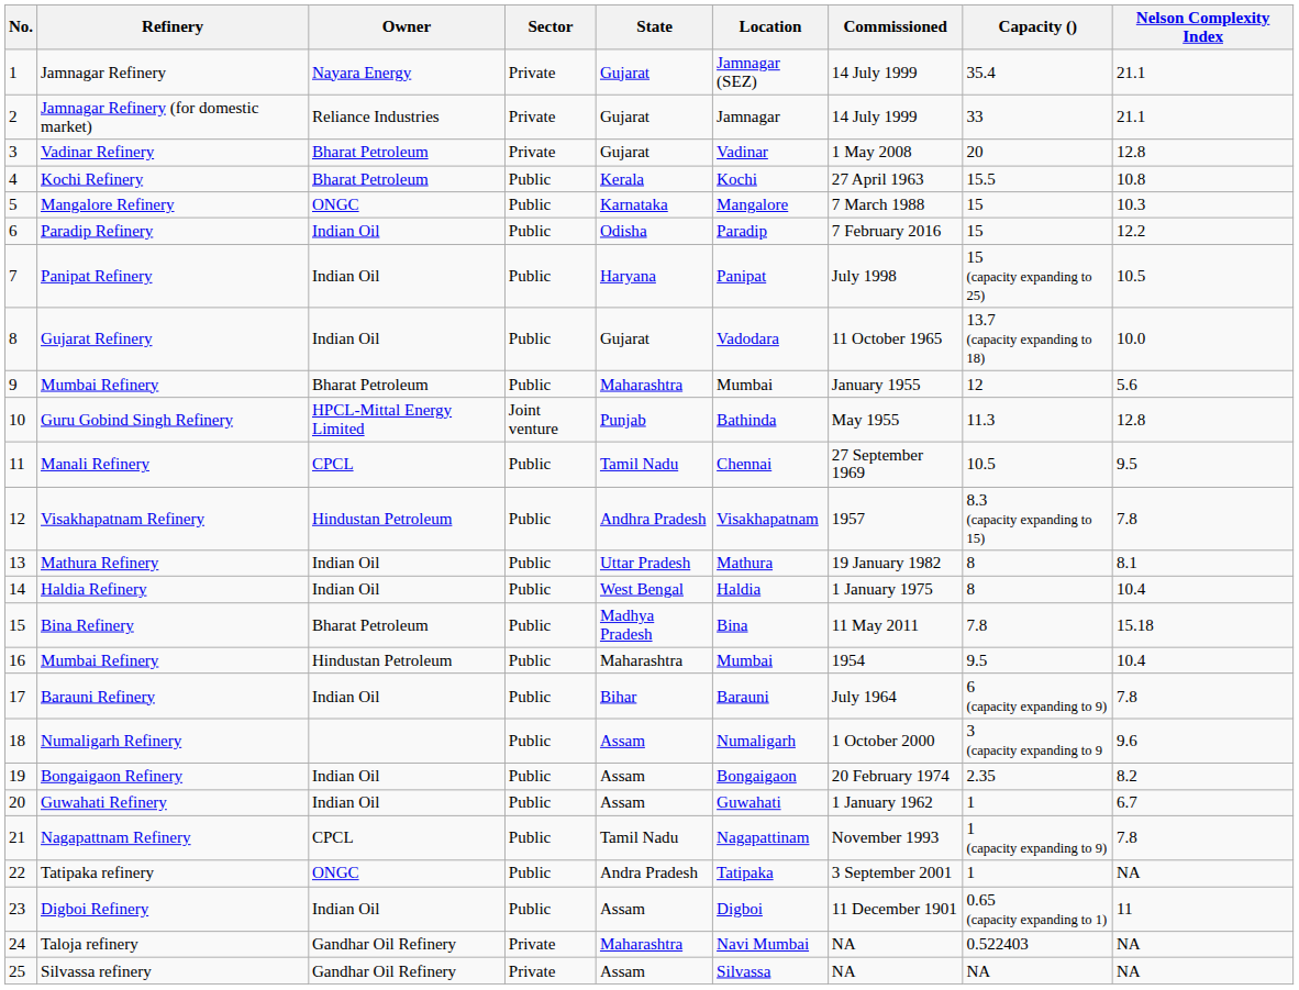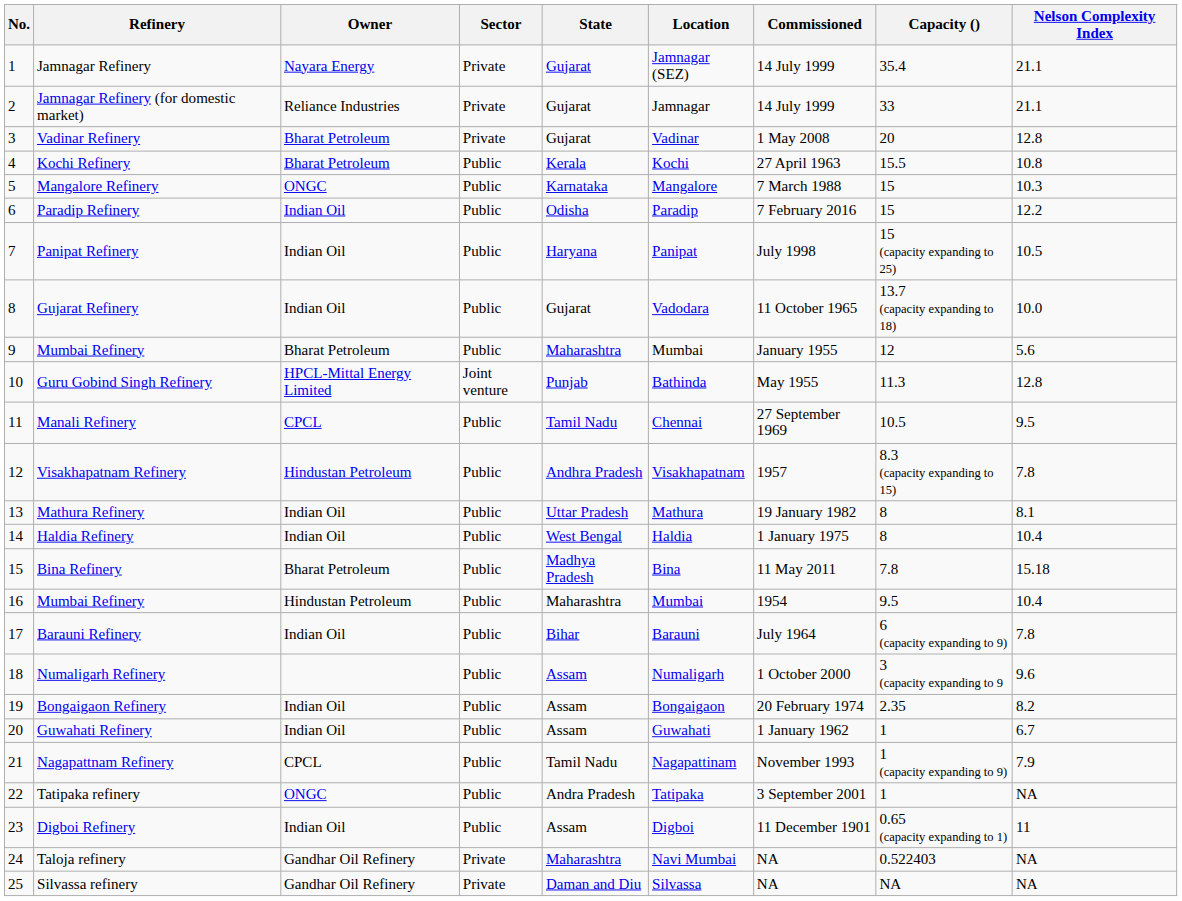Nagapattnam Refinery | Nelson Complexity Index: 7.8 -> 7.9
Silvassa refinery | State: Assam -> Daman and Diu
